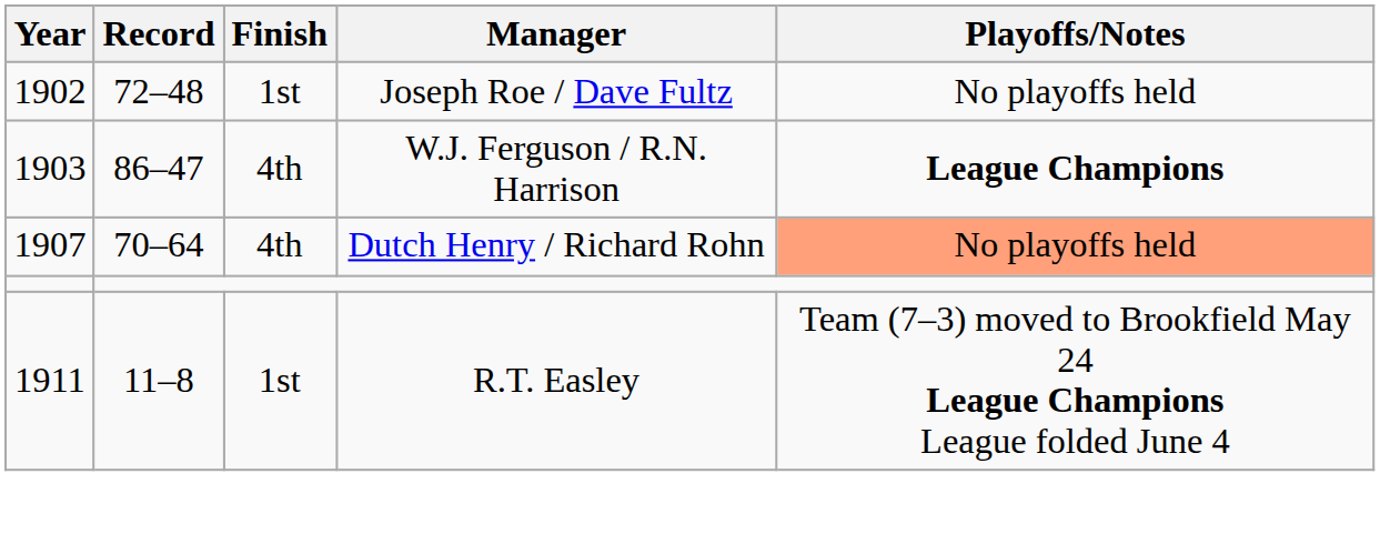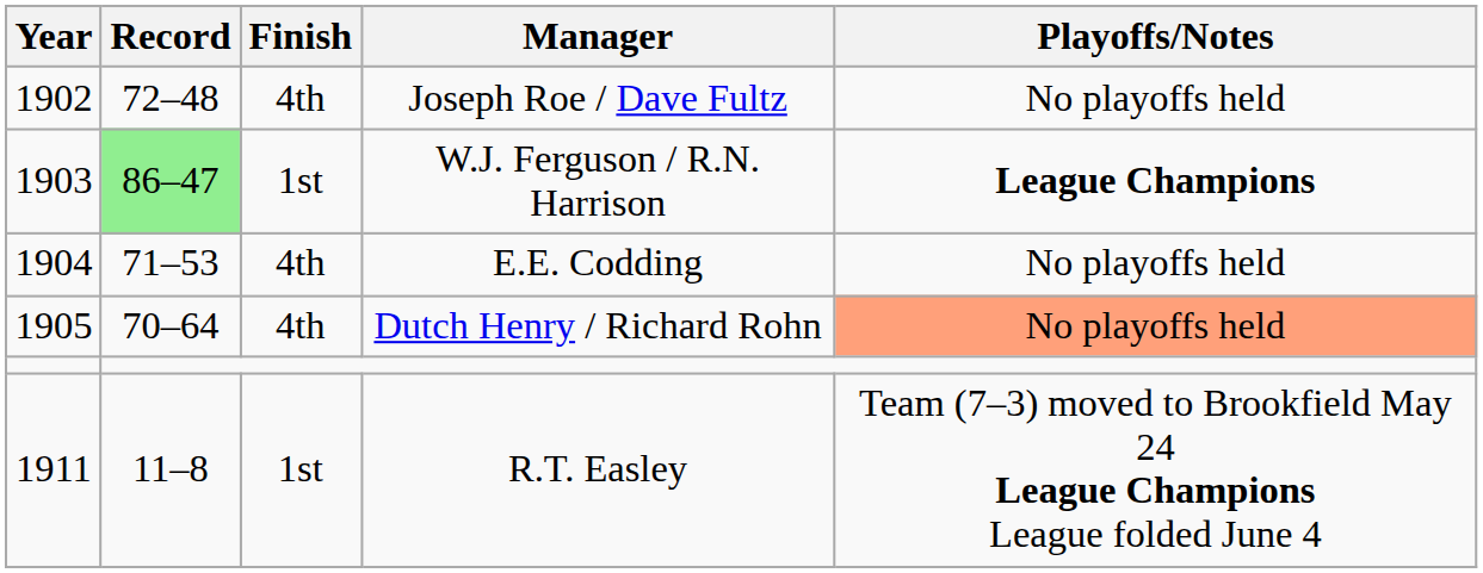Joseph Roe / Dave Fultz | Finish: 1st -> 4th
W.J. Ferguson / R.N. Harrison | Record: no background -> lightgreen background
W.J. Ferguson / R.N. Harrison | Finish: 4th -> 1st
+ row: 1904 | 71–53 | 4th | E.E. Codding | No playoffs held
Dutch Henry / Richard Rohn | Year: 1907 -> 1905
